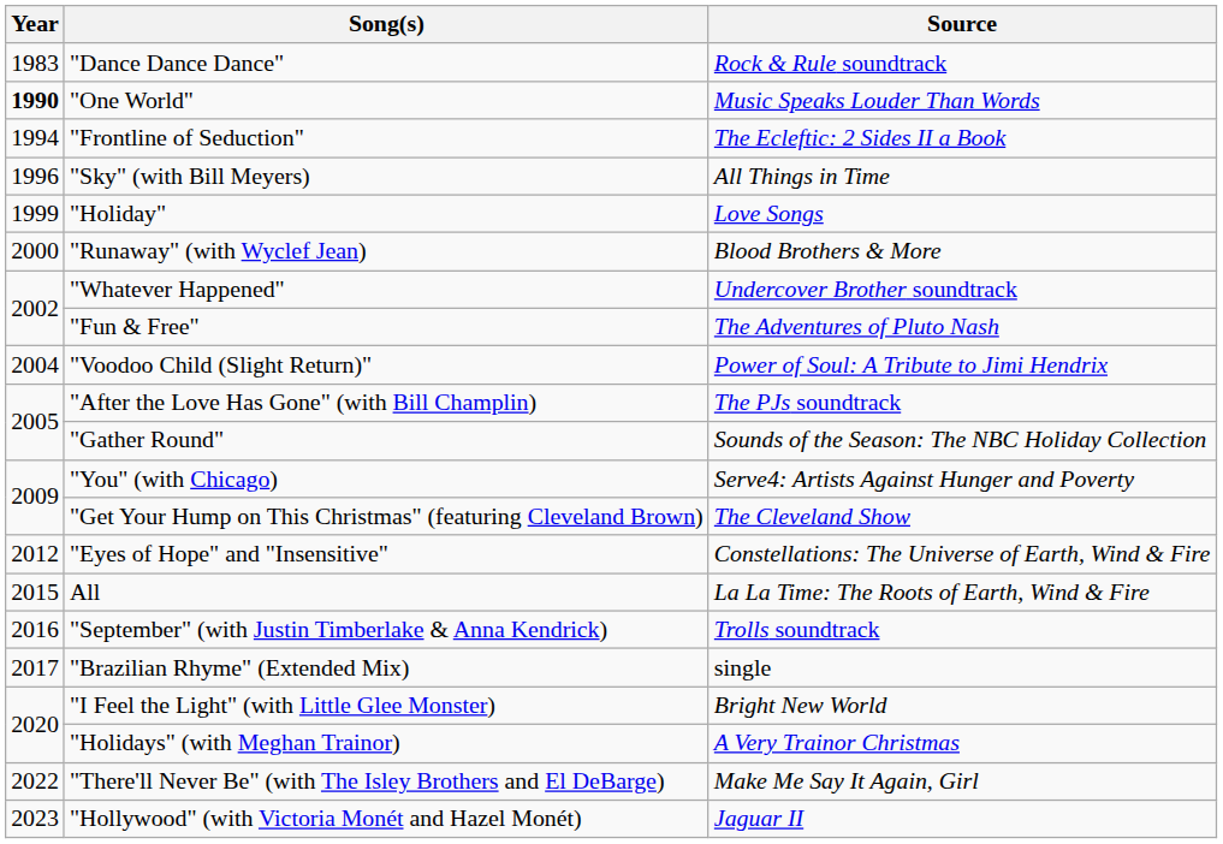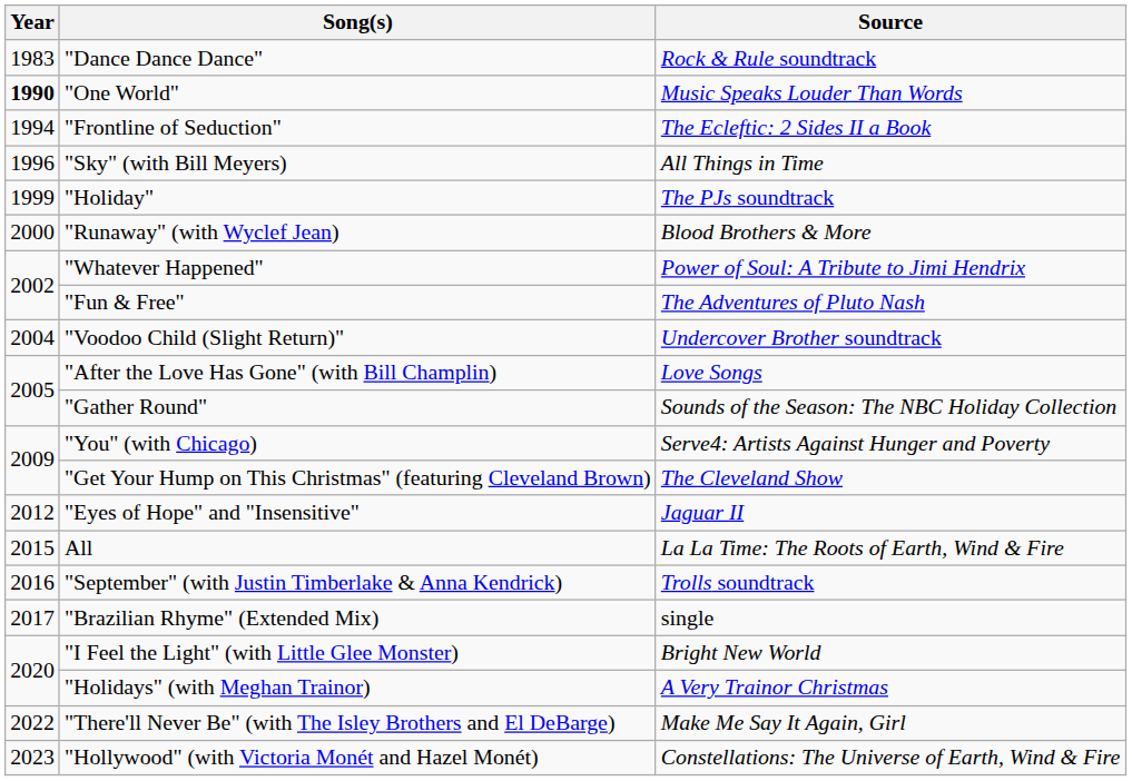"Holiday" | Source: Love Songs -> The PJs soundtrack
"Whatever Happened" | Source: Undercover Brother soundtrack -> Power of Soul: A Tribute to Jimi Hendrix
"Voodoo Child (Slight Return)" | Source: Power of Soul: A Tribute to Jimi Hendrix -> Undercover Brother soundtrack
"After the Love Has Gone" (with Bill Champlin) | Source: The PJs soundtrack -> Love Songs
"Eyes of Hope" and "Insensitive" | Source: Constellations: The Universe of Earth, Wind & Fire -> Jaguar II
"Hollywood" (with Victoria Monét and Hazel Monét) | Source: Jaguar II -> Constellations: The Universe of Earth, Wind & Fire
